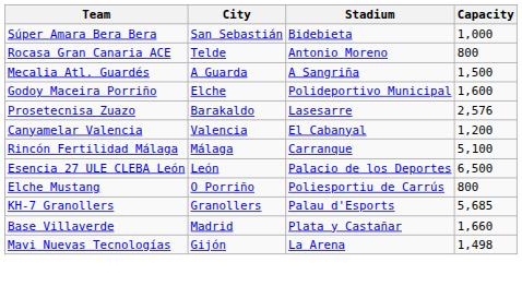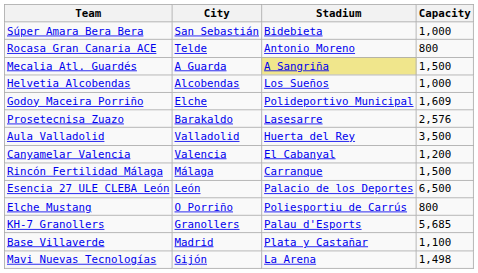Mecalia Atl. Guardés | Stadium: no background -> khaki background
+ row: Helvetia Alcobendas | Alcobendas | Los Sueños | 1,000
Godoy Maceira Porriño | Capacity: 1,600 -> 1,609
+ row: Aula Valladolid | Valladolid | Huerta del Rey | 3,500
Rincón Fertilidad Málaga | Capacity: 5,100 -> 1,500
Base Villaverde | Capacity: 1,660 -> 1,100
